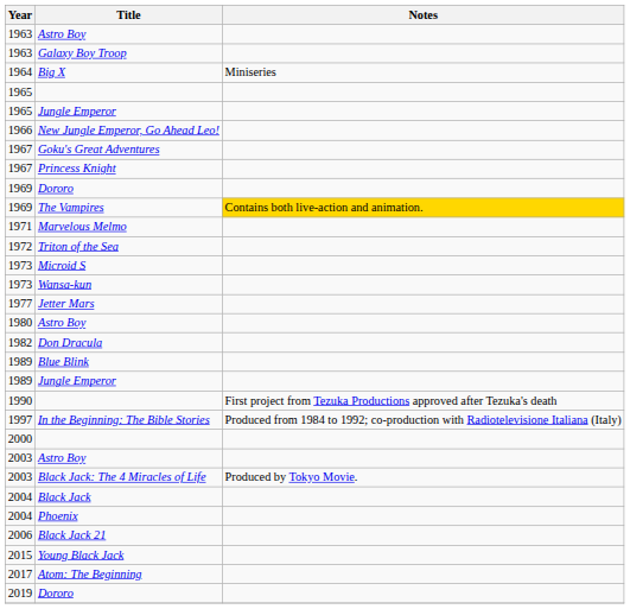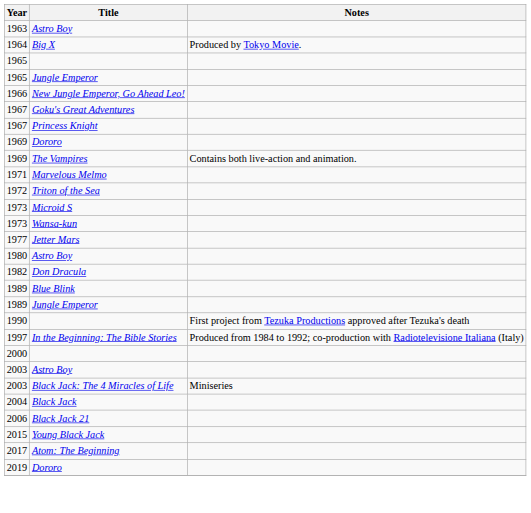- row: 1963 | Galaxy Boy Troop
Big X | Notes: Miniseries -> Produced by Tokyo Movie.
The Vampires | Notes: gold background -> no background
Black Jack: The 4 Miracles of Life | Notes: Produced by Tokyo Movie. -> Miniseries
- row: 2004 | Phoenix
